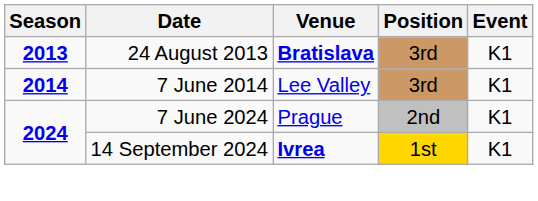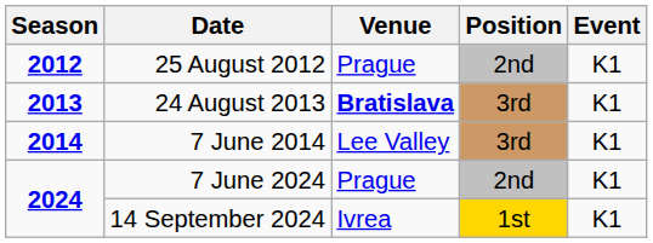+ row: 2012 | 25 August 2012 | Prague | 2nd | K1
14 September 2024 | Venue: bold -> normal
